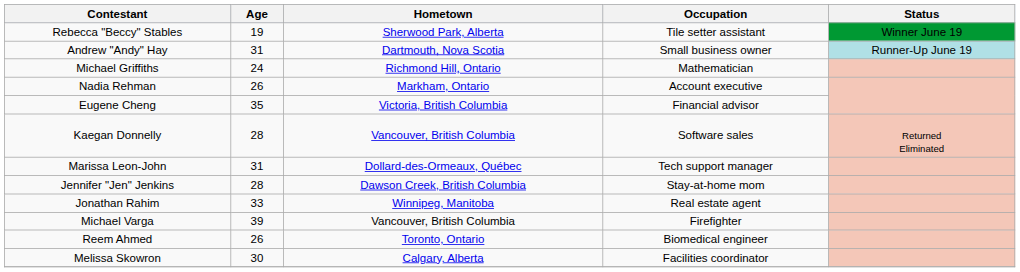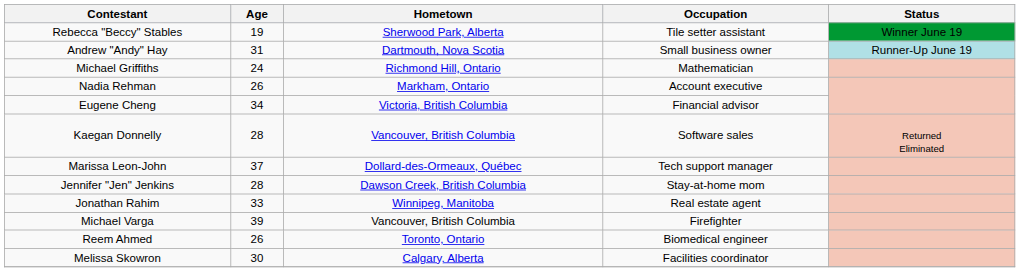Eugene Cheng | Age: 35 -> 34
Marissa Leon-John | Age: 31 -> 37
